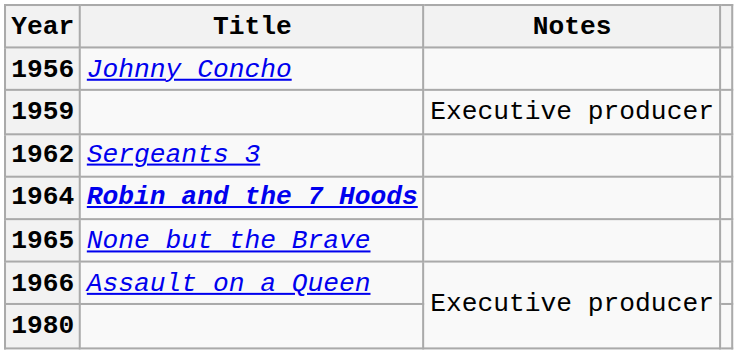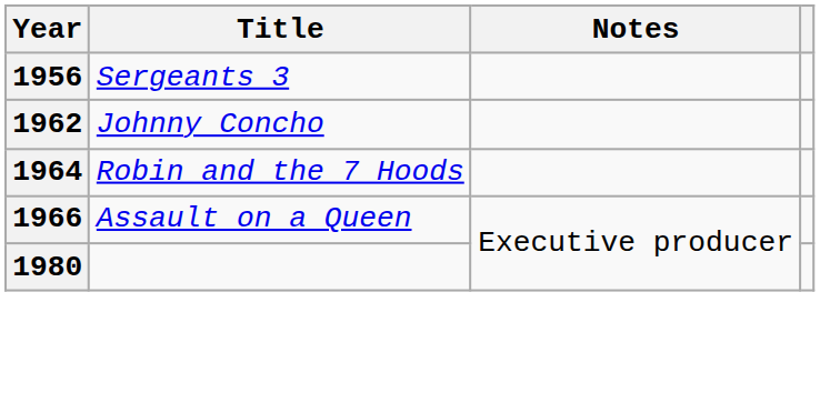1956 | Title: Johnny Concho -> Sergeants 3
- row: 1959 | Executive producer
1962 | Title: Sergeants 3 -> Johnny Concho
1964 | Title: bold -> normal
- row: 1965 | None but the Brave
